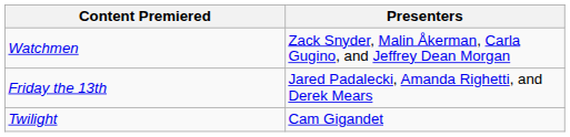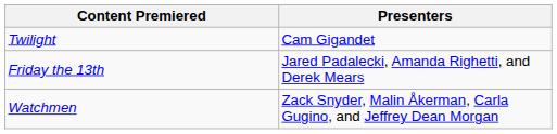rows swapped: Twilight <-> Watchmen
